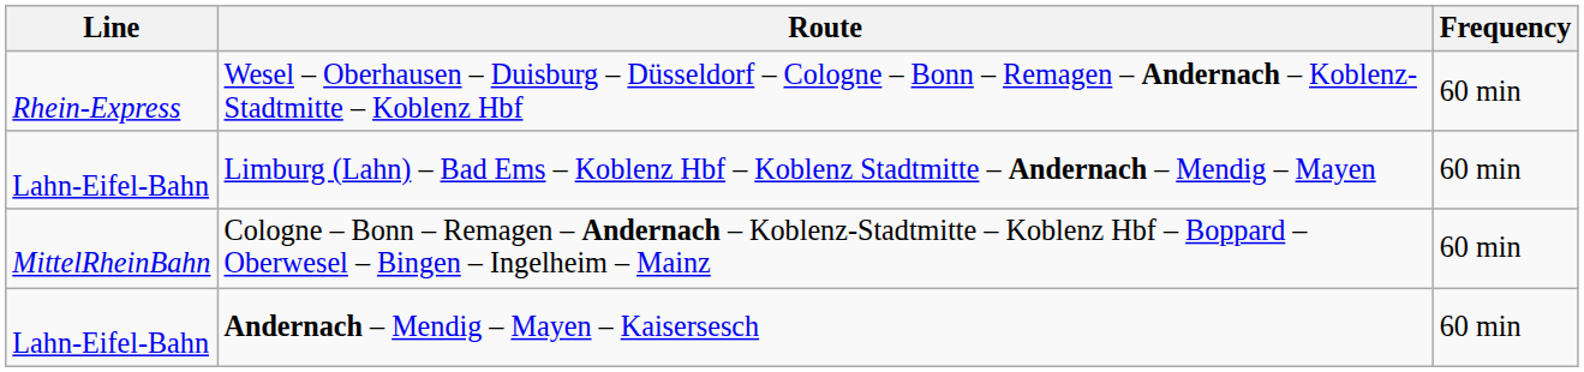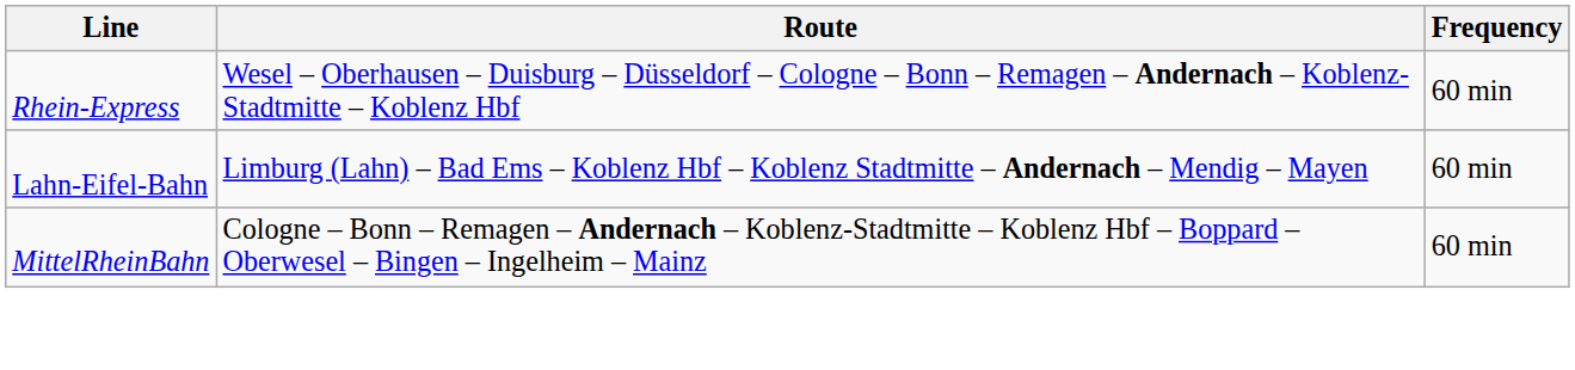- row: Lahn-Eifel-Bahn | Andernach – Mendig – Mayen – Kaisersesch | 60 min
